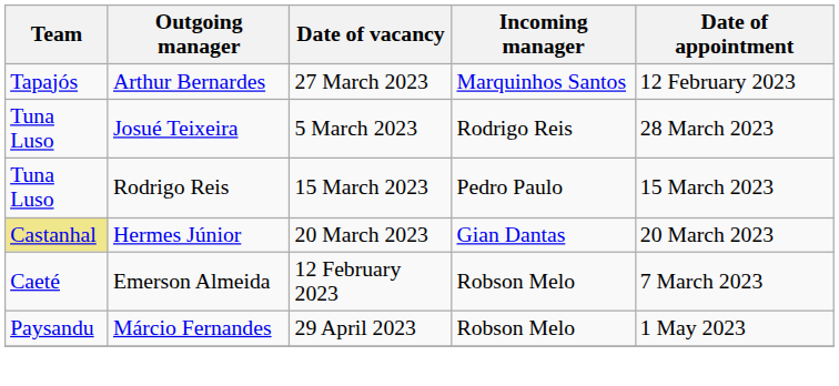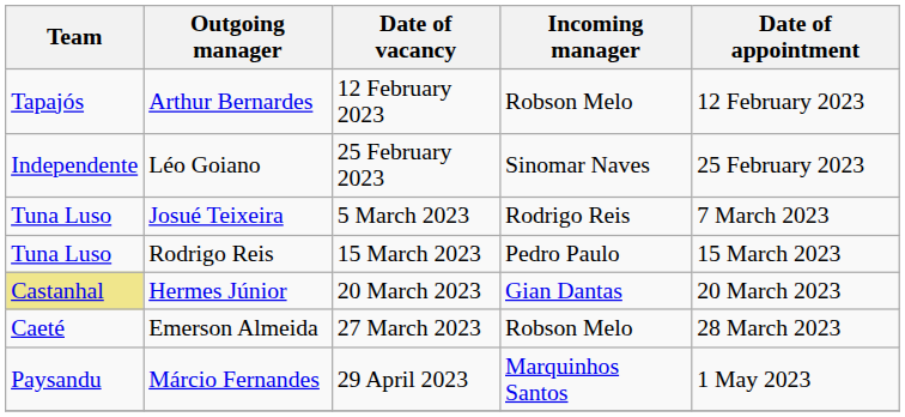Arthur Bernardes | Date of vacancy: 27 March 2023 -> 12 February 2023
Arthur Bernardes | Incoming manager: Marquinhos Santos -> Robson Melo
+ row: Independente | Léo Goiano | 25 February 2023 | Sinomar Naves | 25 February 2023
Josué Teixeira | Date of appointment: 28 March 2023 -> 7 March 2023
Emerson Almeida | Date of vacancy: 12 February 2023 -> 27 March 2023
Emerson Almeida | Date of appointment: 7 March 2023 -> 28 March 2023
Márcio Fernandes | Incoming manager: Robson Melo -> Marquinhos Santos
